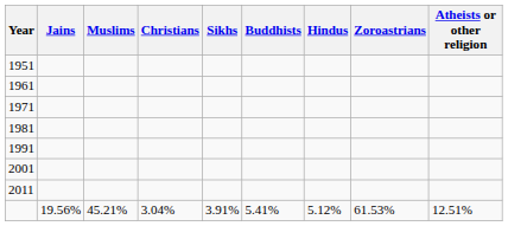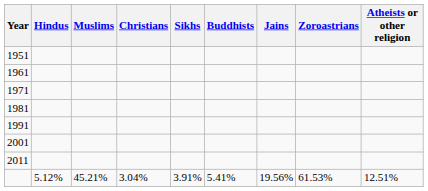columns swapped: Hindus <-> Jains
